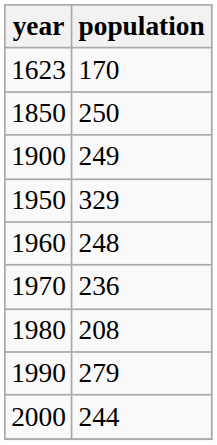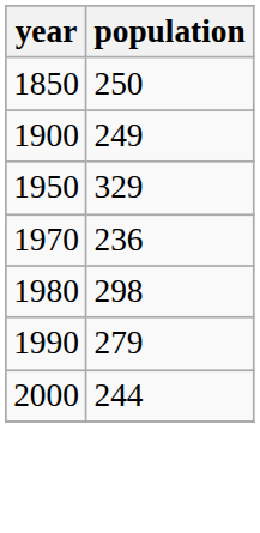- row: 1623 | 170
- row: 1960 | 248
1980 | population: 208 -> 298
